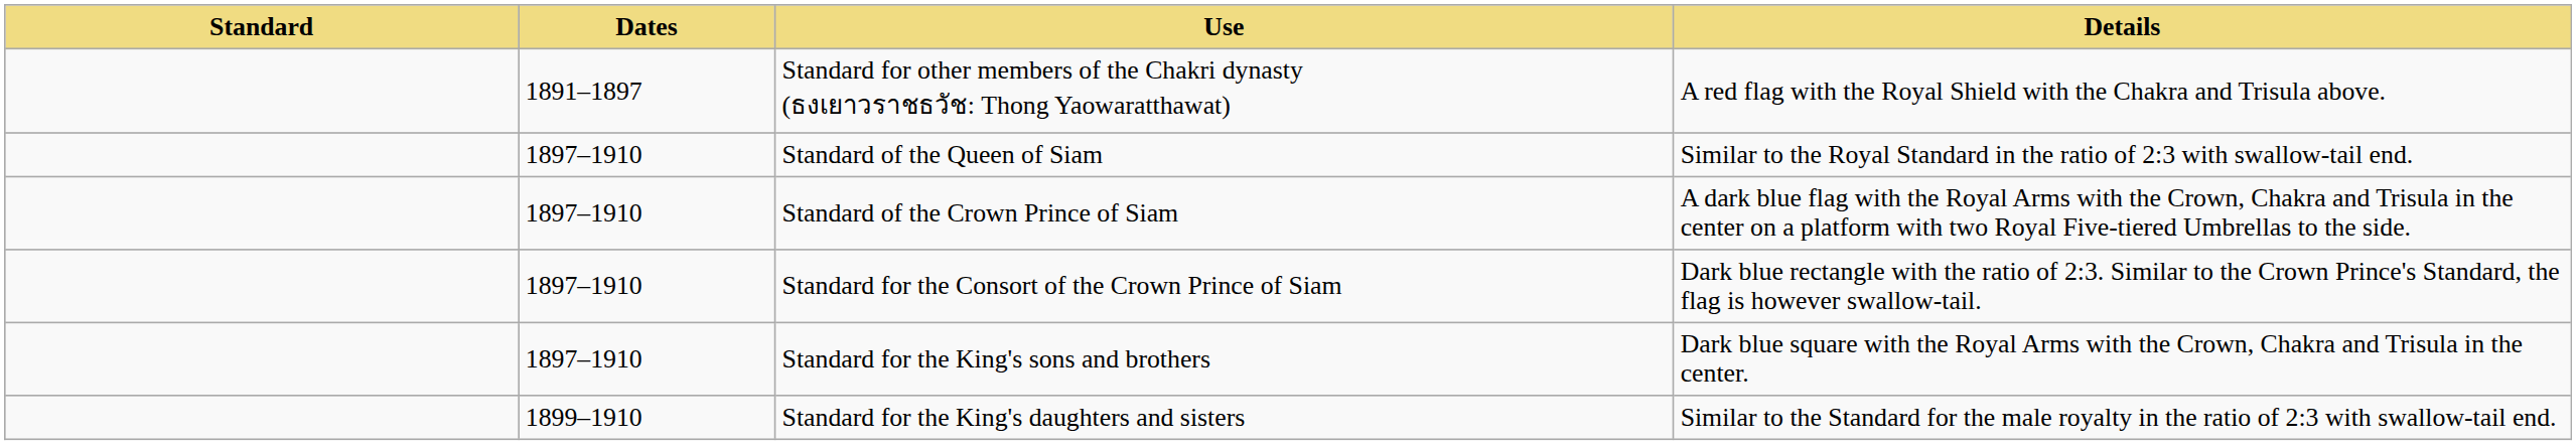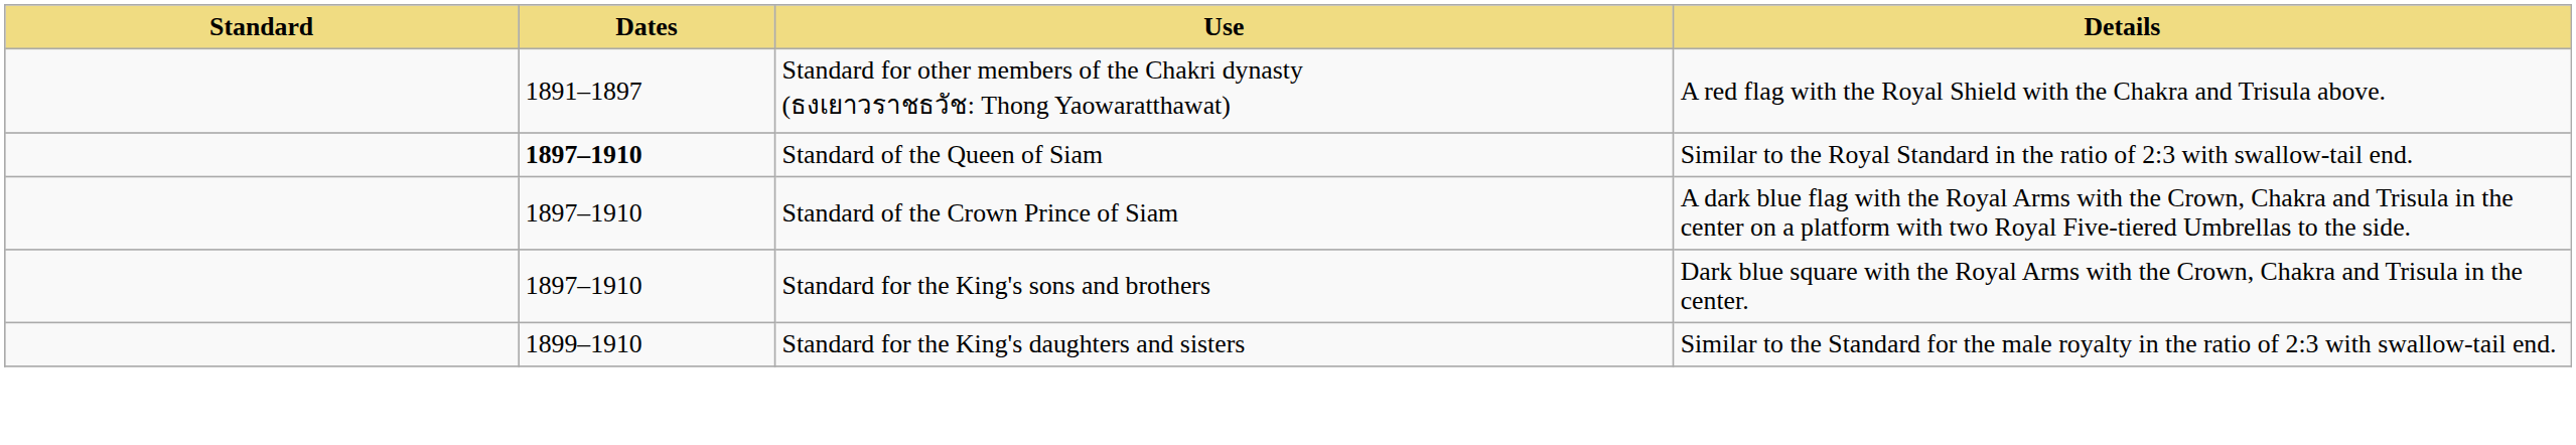Standard of the Queen of Siam | Dates: normal -> bold
- row: 1897–1910 | Standard for the Consort of the Crown Prince of Siam | Dark blue rectangle with the ratio of 2:3. Similar to the Crown Prince's Standard, the flag is however swallow-tail.
